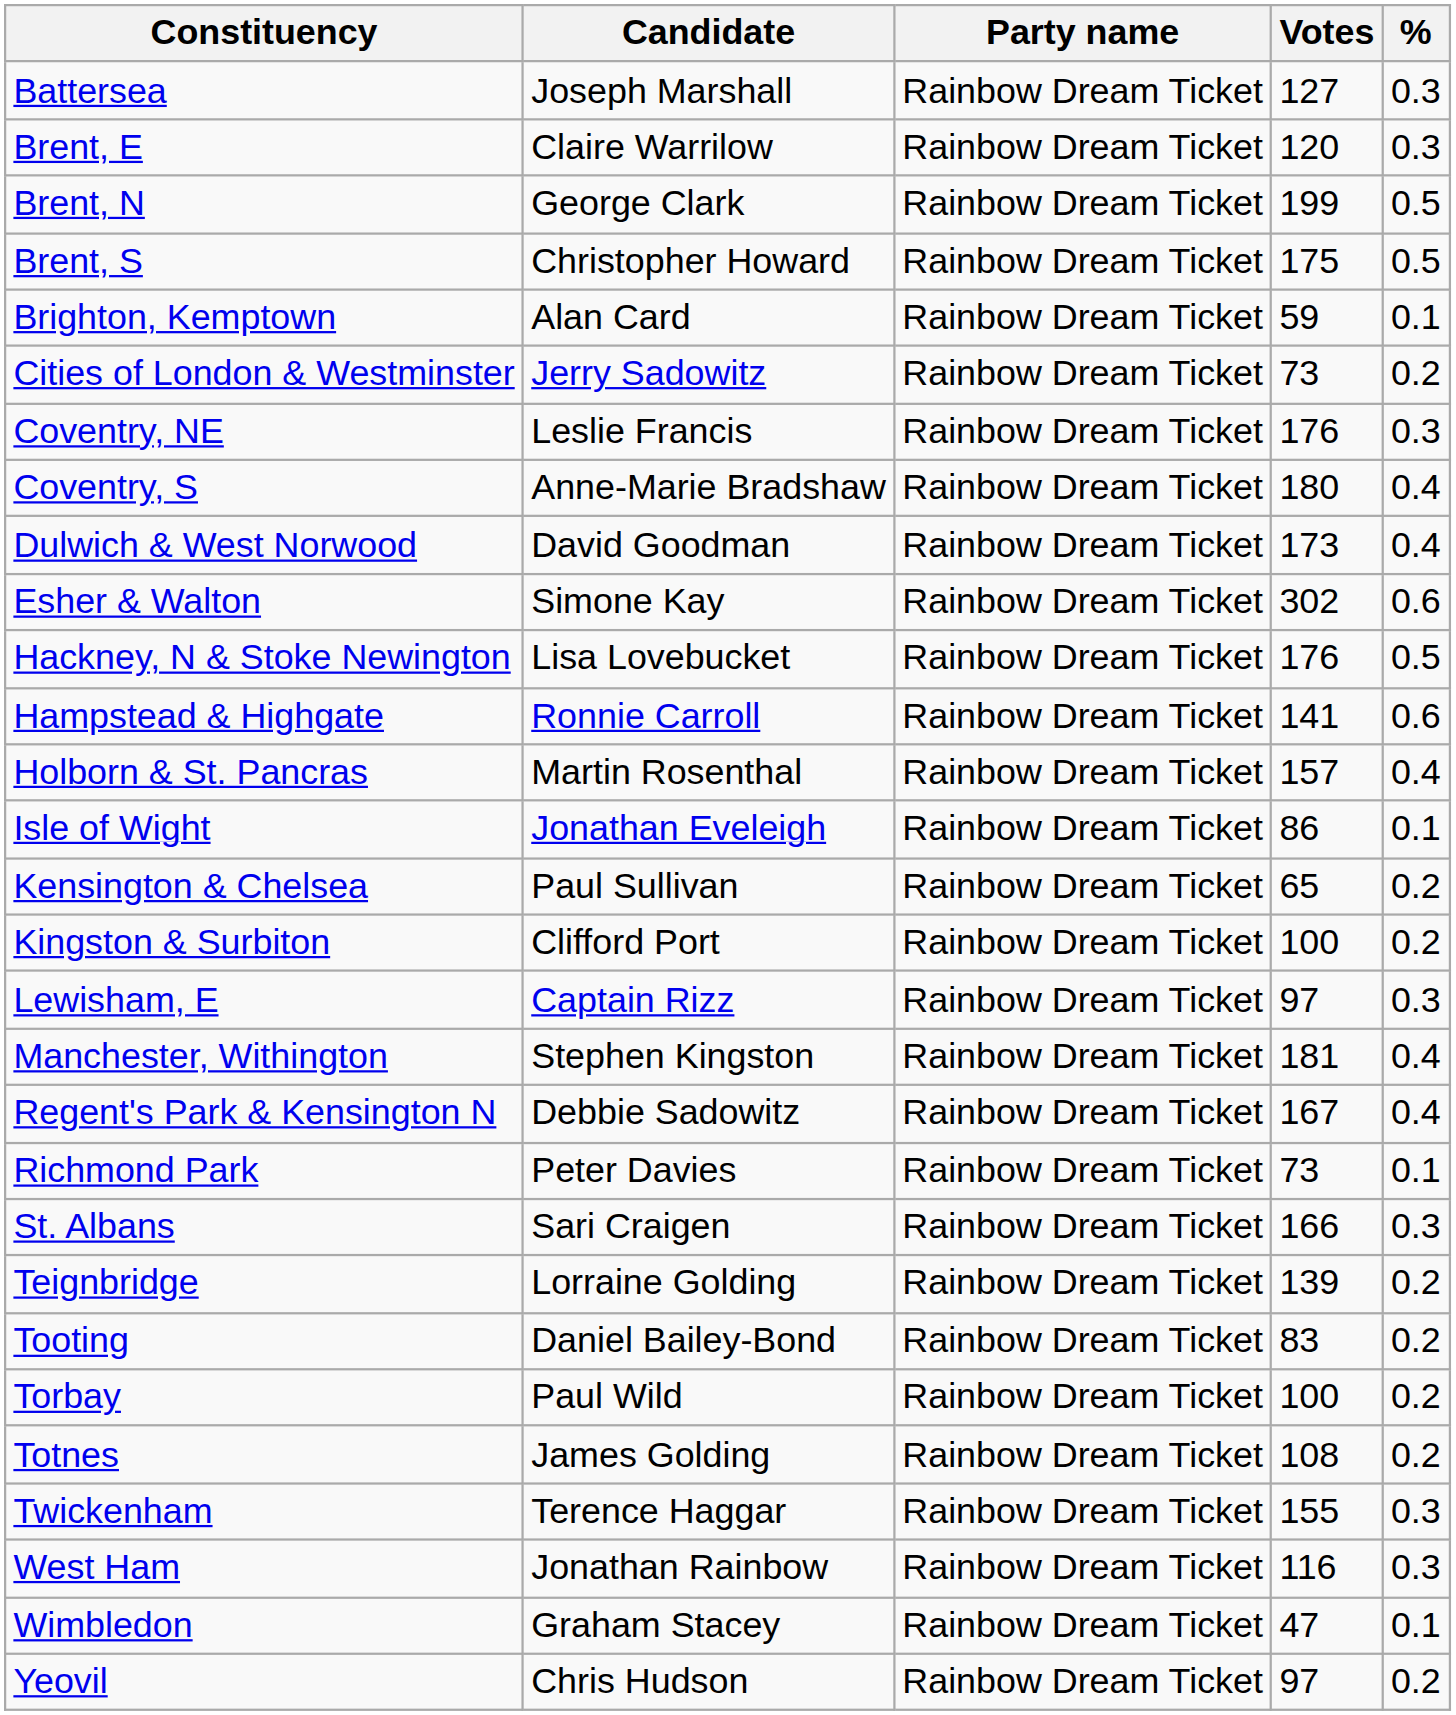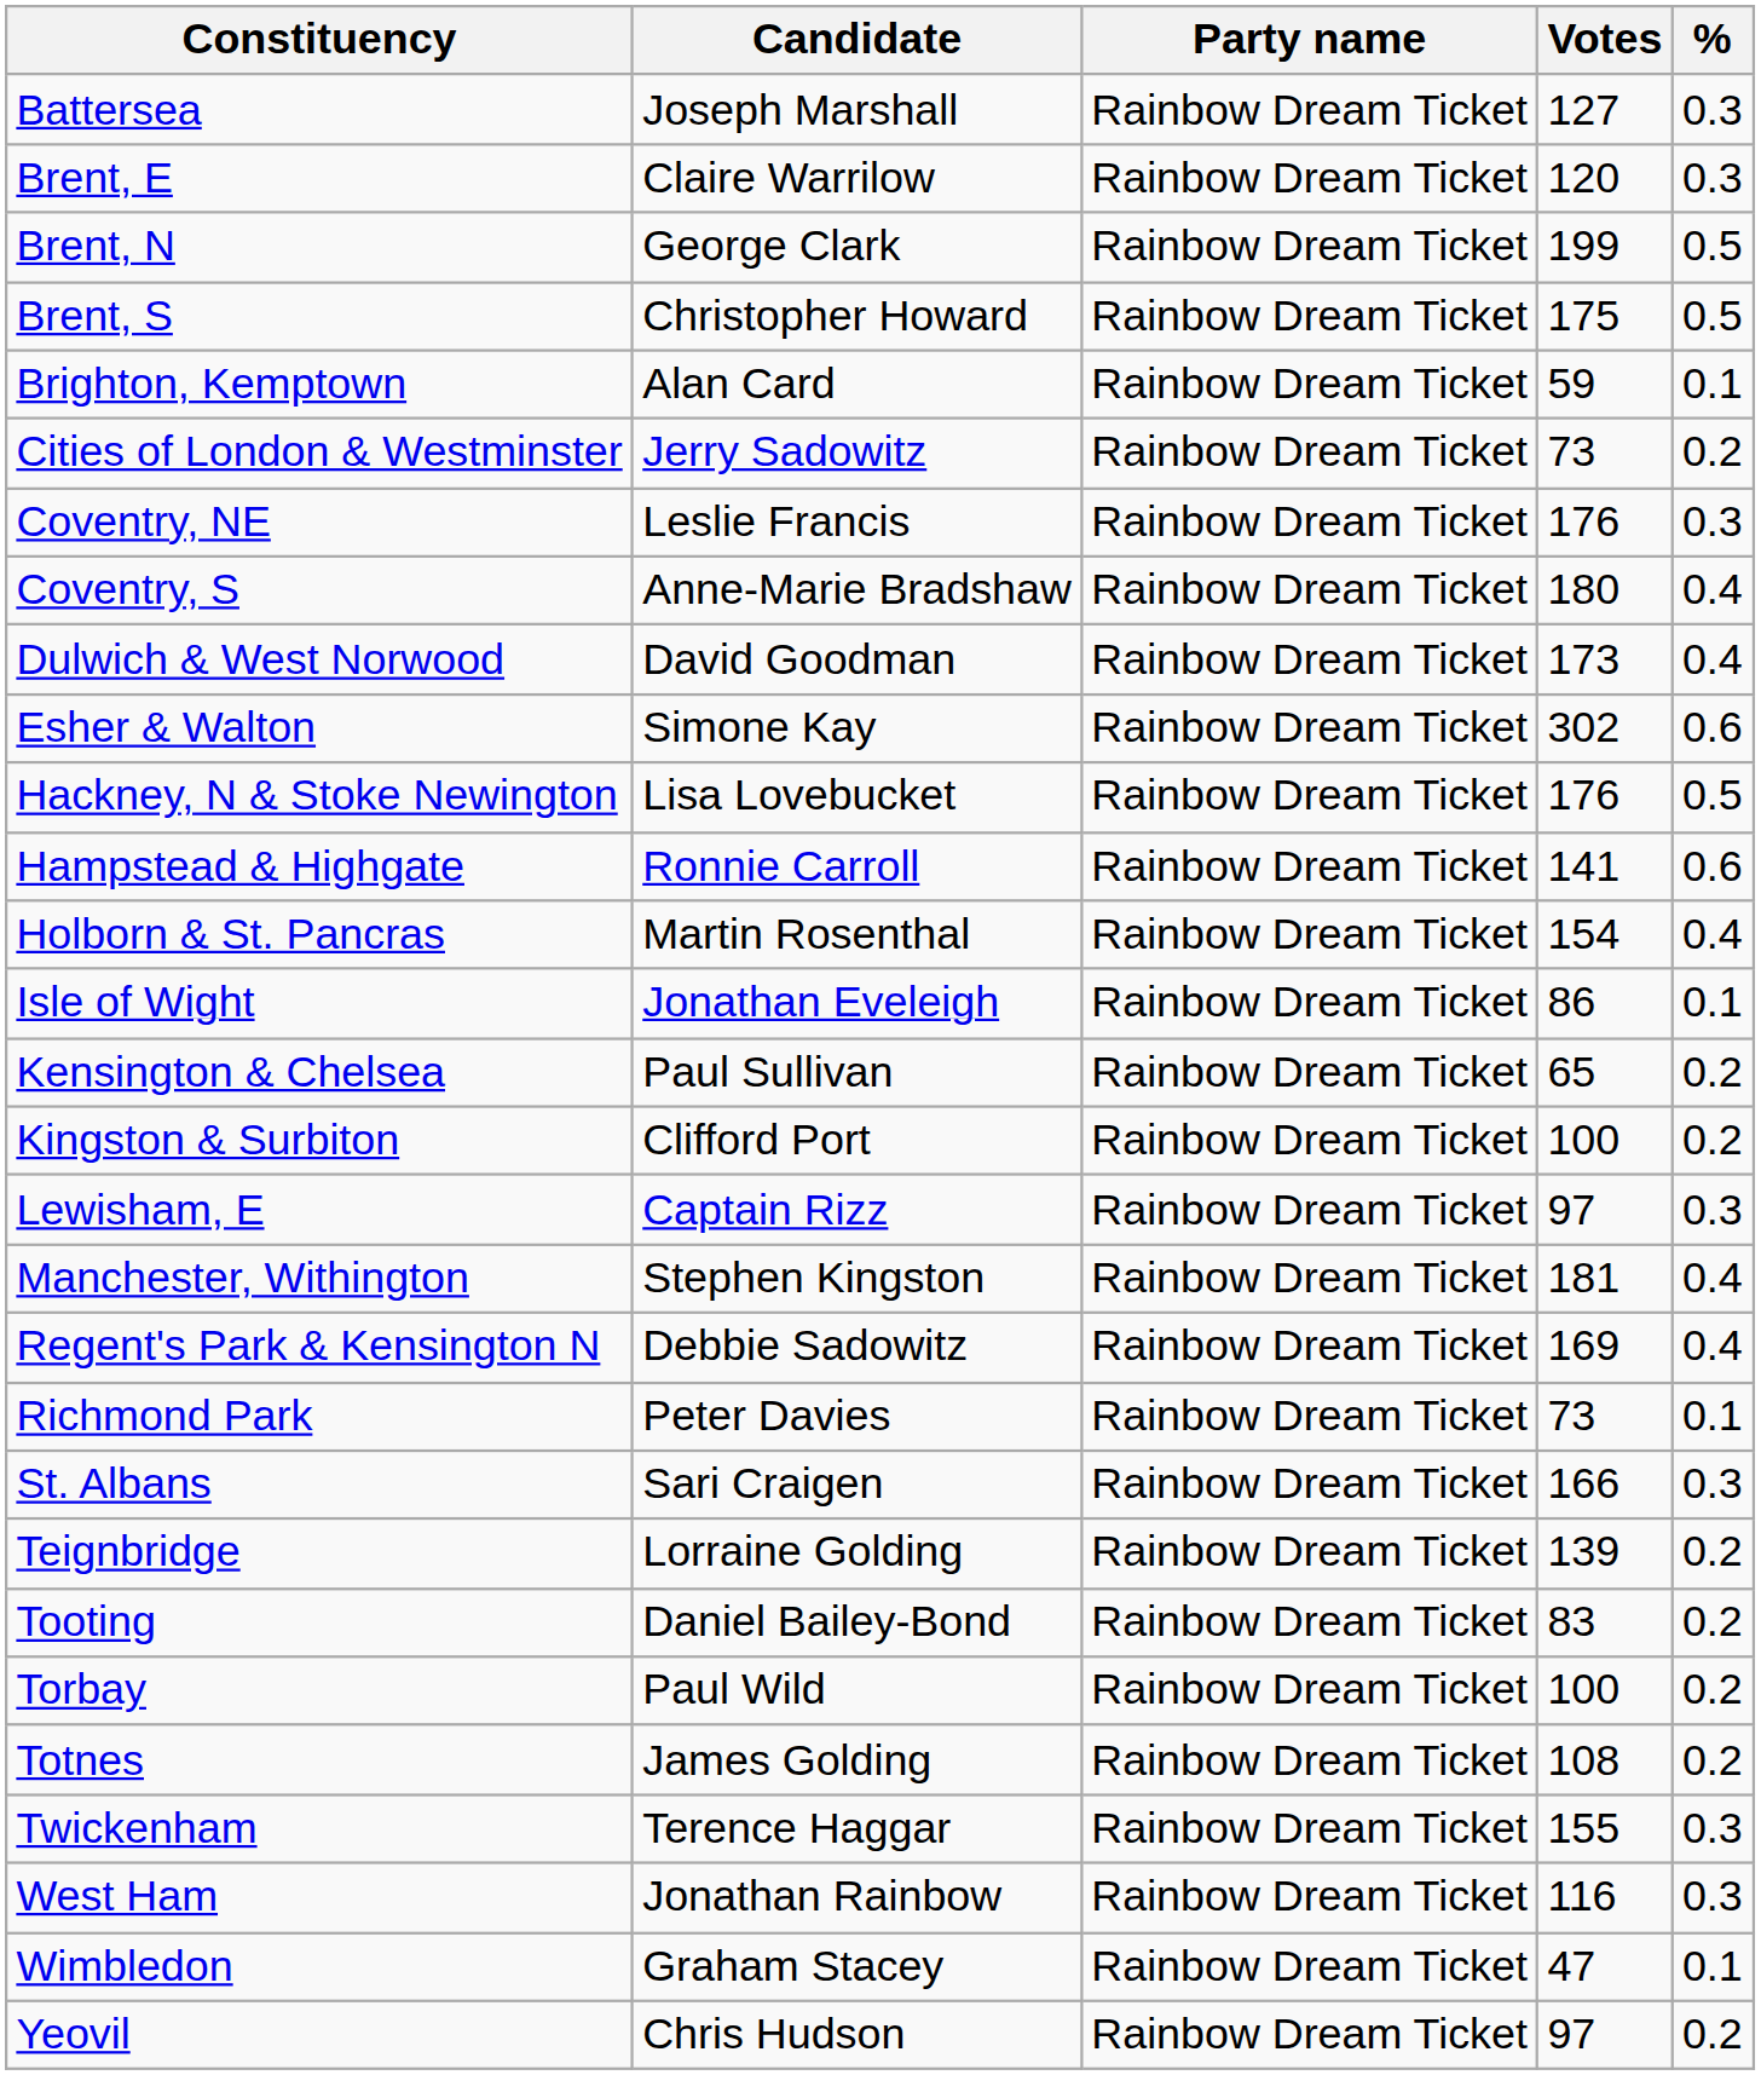Holborn & St. Pancras | Votes: 157 -> 154
Regent's Park & Kensington N | Votes: 167 -> 169
